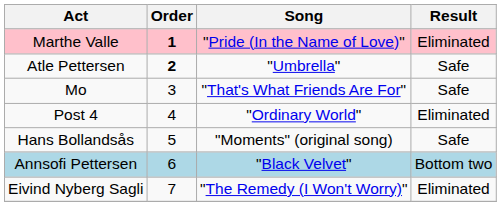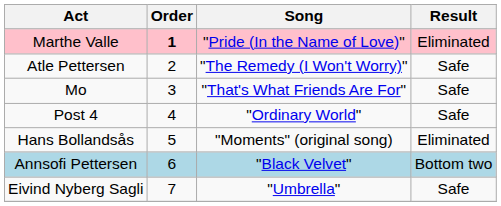Atle Pettersen | Order: bold -> normal
Atle Pettersen | Song: "Umbrella" -> "The Remedy (I Won't Worry)"
Post 4 | Result: Eliminated -> Safe
Hans Bollandsås | Result: Safe -> Eliminated
Eivind Nyberg Sagli | Song: "The Remedy (I Won't Worry)" -> "Umbrella"
Eivind Nyberg Sagli | Result: Eliminated -> Safe
